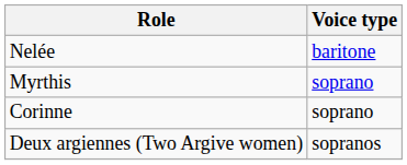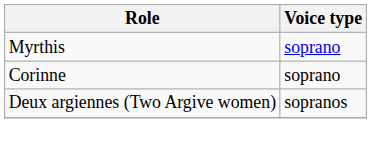- row: Nelée | baritone
